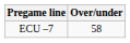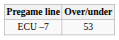ECU –7 | Over/under: 58 -> 53
